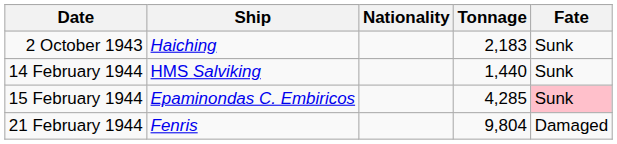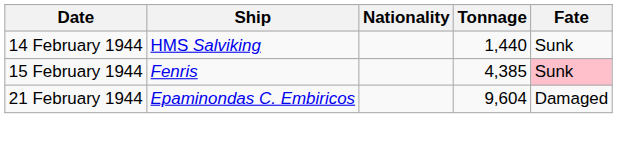- row: 2 October 1943 | Haiching | 2,183 | Sunk
15 February 1944 | Ship: Epaminondas C. Embiricos -> Fenris
15 February 1944 | Tonnage: 4,285 -> 4,385
21 February 1944 | Ship: Fenris -> Epaminondas C. Embiricos
21 February 1944 | Tonnage: 9,804 -> 9,604
